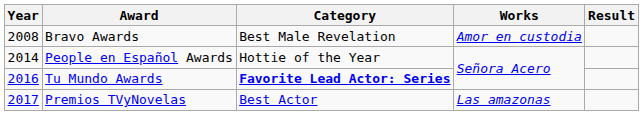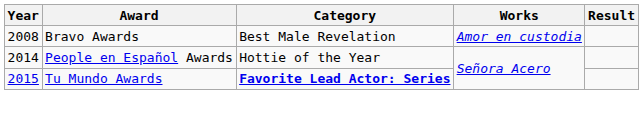Tu Mundo Awards | Year: 2016 -> 2015
- row: 2017 | Premios TVyNovelas | Best Actor | Las amazonas
